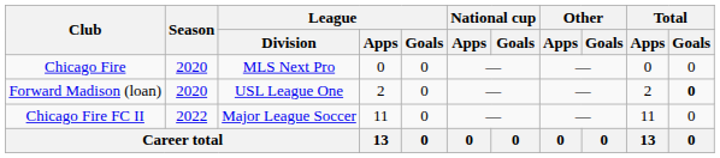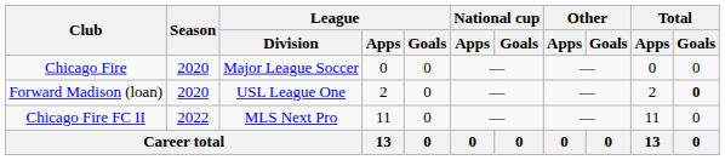Chicago Fire | League / Division: MLS Next Pro -> Major League Soccer
Chicago Fire FC II | League / Division: Major League Soccer -> MLS Next Pro
